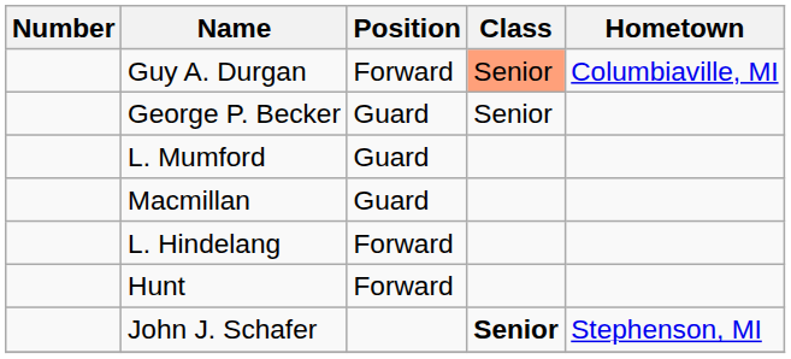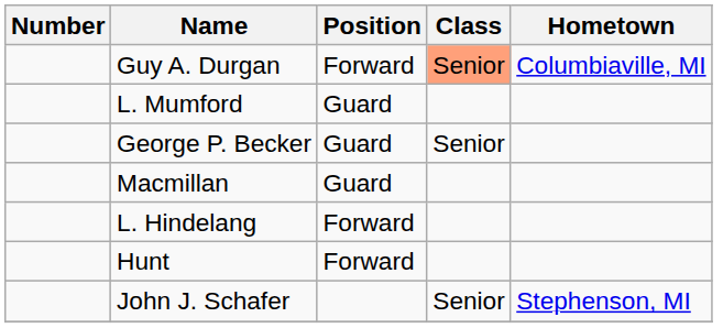rows swapped: L. Mumford <-> George P. Becker
John J. Schafer | Class: bold -> normal
